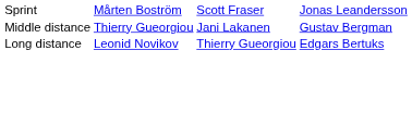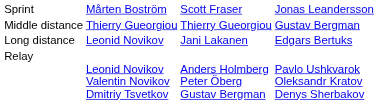Middle distance | column 3: Jani Lakanen -> Thierry Gueorgiou
Long distance | column 3: Thierry Gueorgiou -> Jani Lakanen
+ row: Relay | Leonid Novikov Valentin Novikov Dmitriy Tsvetkov | Anders Holmberg Peter Öberg Gustav Bergman | Pavlo Ushkvarok Oleksandr Kratov Denys Sherbakov
